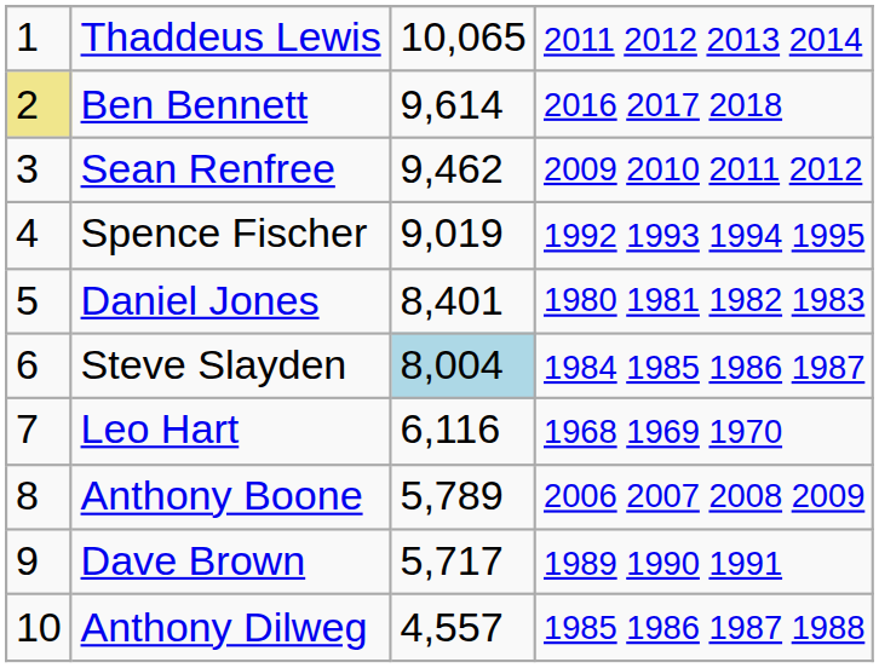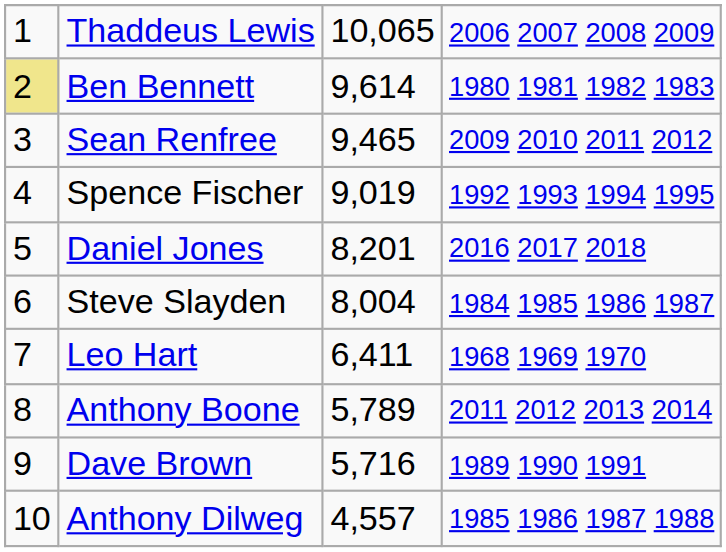Thaddeus Lewis | column 4: 2011 2012 2013 2014 -> 2006 2007 2008 2009
Ben Bennett | column 4: 2016 2017 2018 -> 1980 1981 1982 1983
Sean Renfree | column 3: 9,462 -> 9,465
Daniel Jones | column 3: 8,401 -> 8,201
Daniel Jones | column 4: 1980 1981 1982 1983 -> 2016 2017 2018
Steve Slayden | column 3: lightblue background -> no background
Leo Hart | column 3: 6,116 -> 6,411
Anthony Boone | column 4: 2006 2007 2008 2009 -> 2011 2012 2013 2014
Dave Brown | column 3: 5,717 -> 5,716
